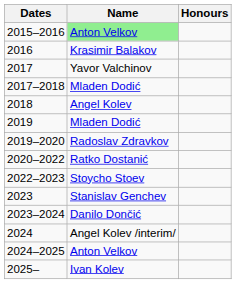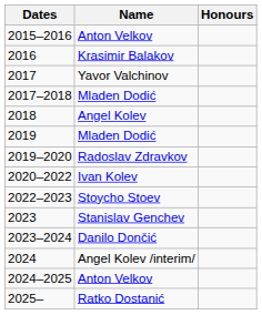2015–2016 | Name: lightgreen background -> no background
2020–2022 | Name: Ratko Dostanić -> Ivan Kolev
2025– | Name: Ivan Kolev -> Ratko Dostanić
